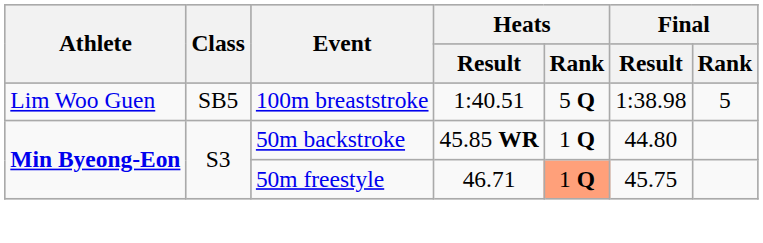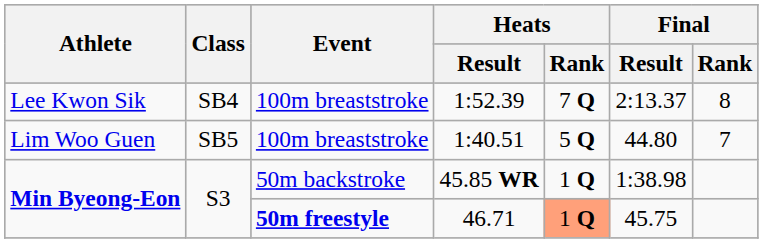+ row: Lee Kwon Sik | SB4 | 100m breaststroke | 1:52.39 | 7 Q | 2:13.37 | 8
1:40.51 | Final / Result: 1:38.98 -> 44.80
1:40.51 | Final / Rank: 5 -> 7
45.85 WR | Final / Result: 44.80 -> 1:38.98
46.71 | Event: normal -> bold
